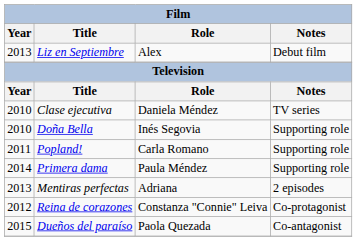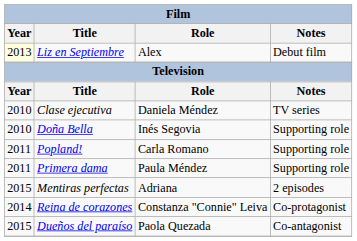Liz en Septiembre | Year: no background -> lightyellow background
Primera dama | Year: 2014 -> 2011
Mentiras perfectas | Year: 2013 -> 2015
Reina de corazones | Year: 2012 -> 2014
